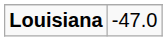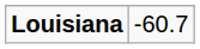Louisiana | column 2: -47.0 -> -60.7
